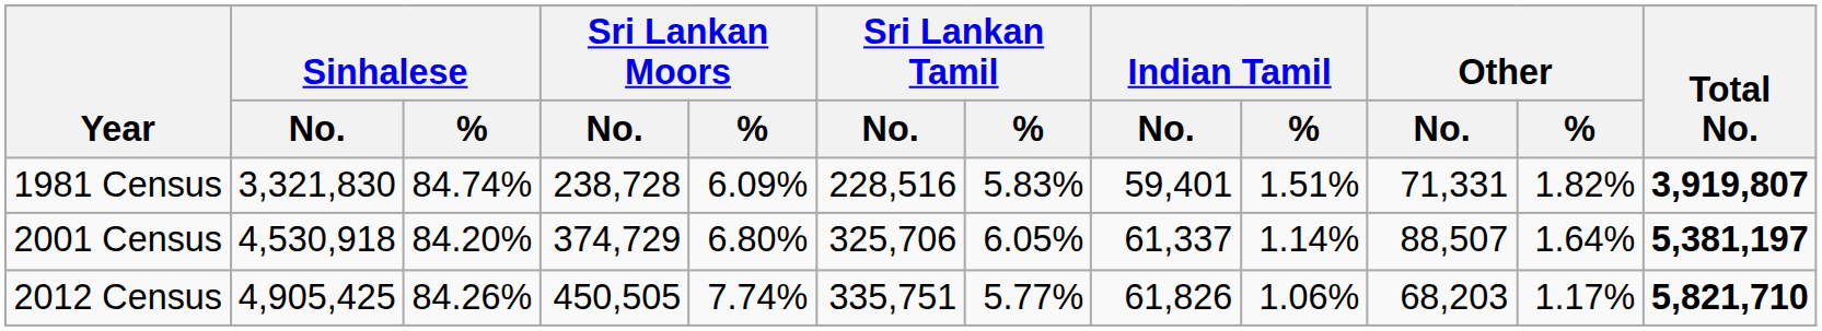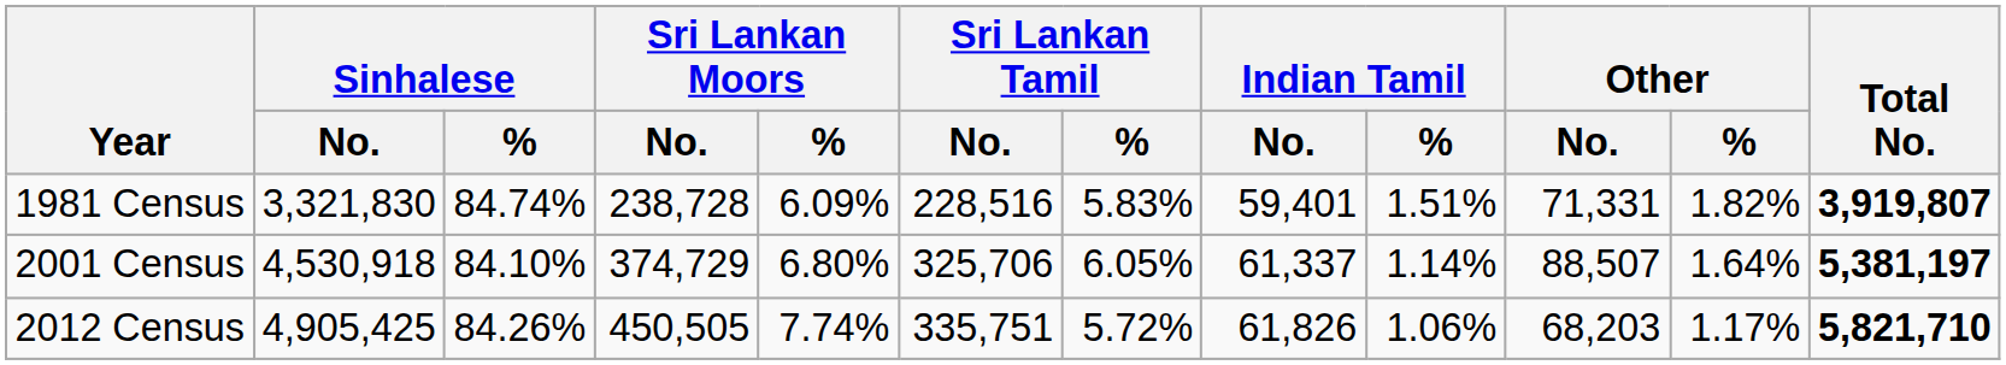2001 Census | Sinhalese / %: 84.20% -> 84.10%
2012 Census | Sri Lankan Tamil / %: 5.77% -> 5.72%
